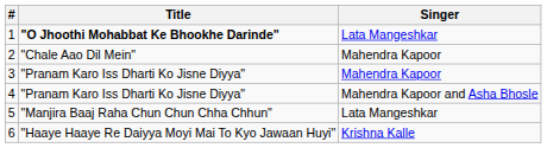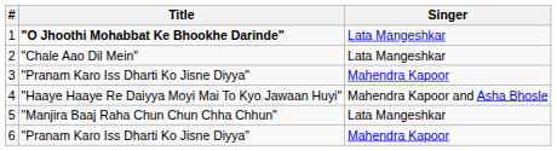2 | Singer: Mahendra Kapoor -> Lata Mangeshkar
4 | Title: "Pranam Karo Iss Dharti Ko Jisne Diyya" -> "Haaye Haaye Re Daiyya Moyi Mai To Kyo Jawaan Huyi"
6 | Title: "Haaye Haaye Re Daiyya Moyi Mai To Kyo Jawaan Huyi" -> "Pranam Karo Iss Dharti Ko Jisne Diyya"
6 | Singer: Krishna Kalle -> Mahendra Kapoor
